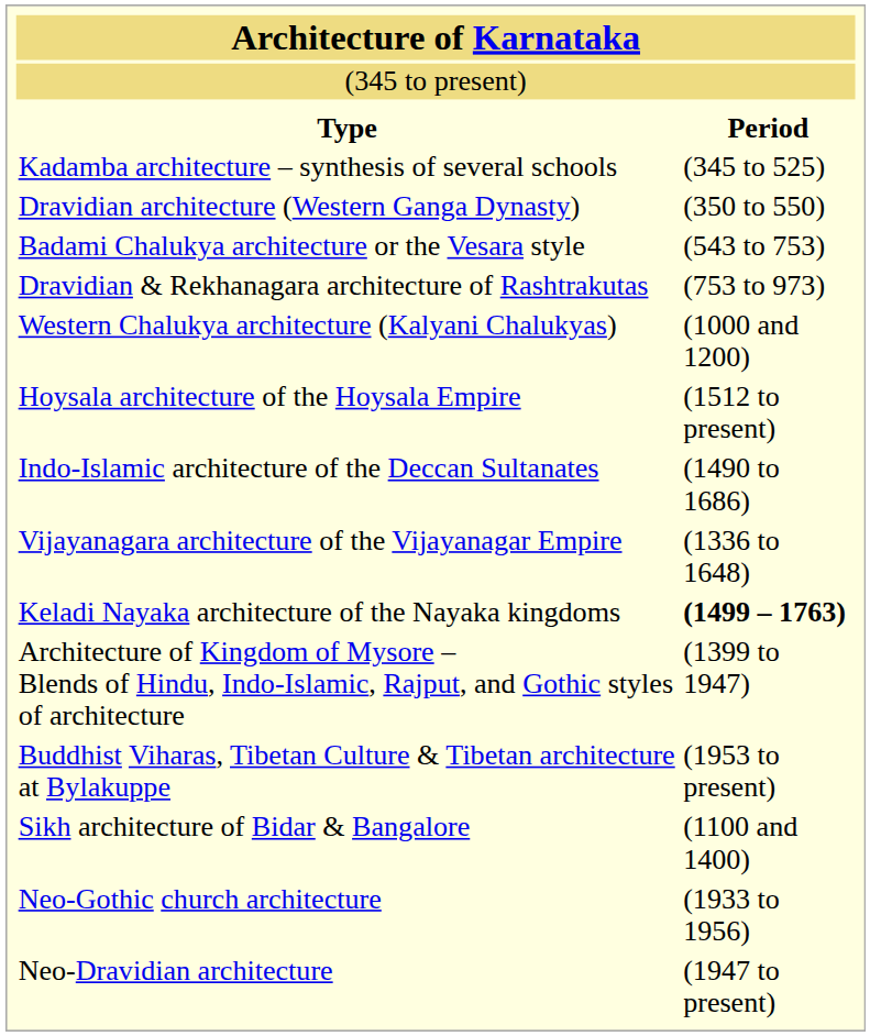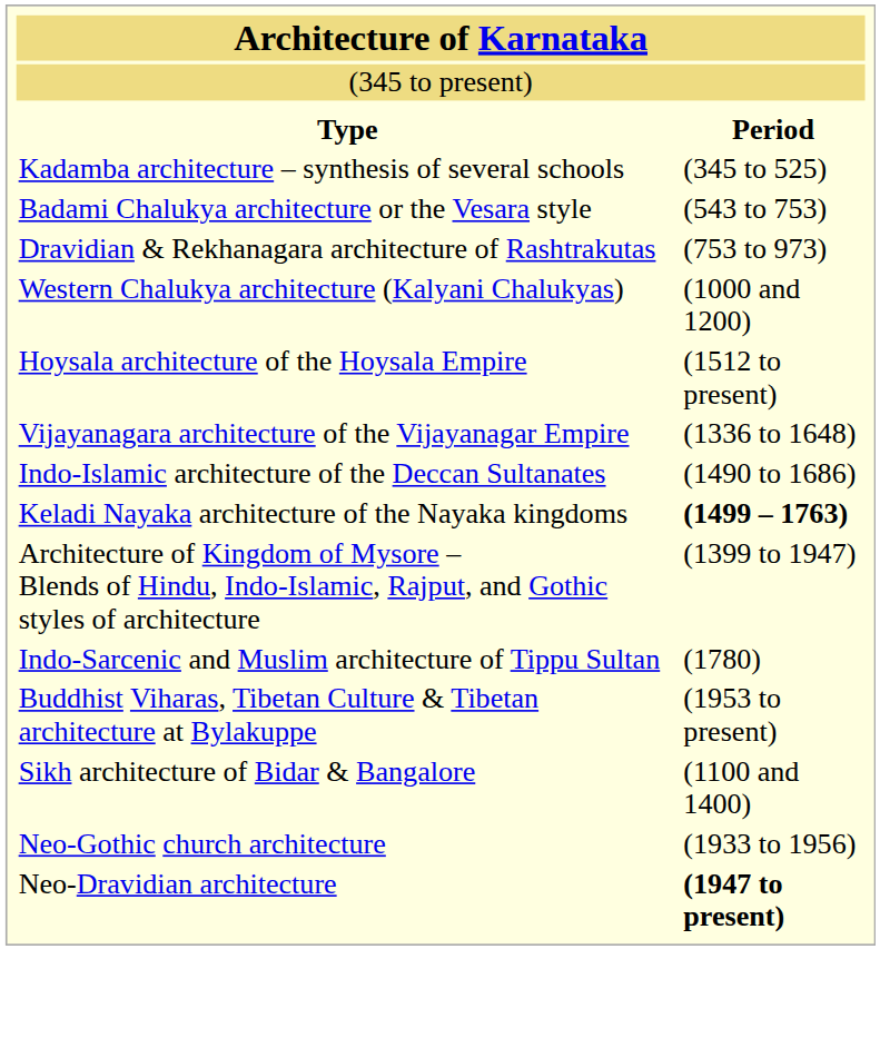- row: Dravidian architecture (Western Ganga Dynasty) | (350 to 550)
rows swapped: Vijayanagara architecture of the Vijayanagar Empire <-> Indo-Islamic architecture of the Deccan Sultanates
+ row: Indo-Sarcenic and Muslim architecture of Tippu Sultan | (1780)
Neo-Dravidian architecture | column 2: normal -> bold
